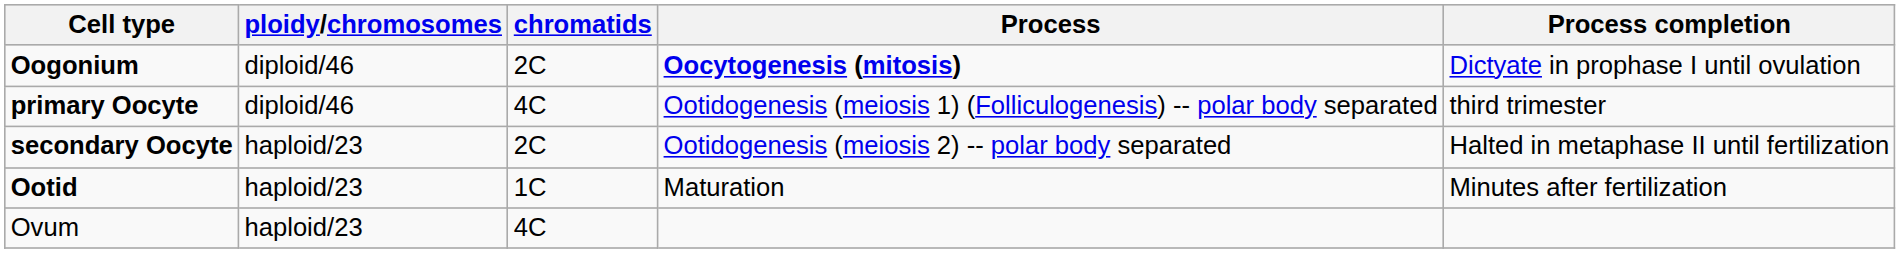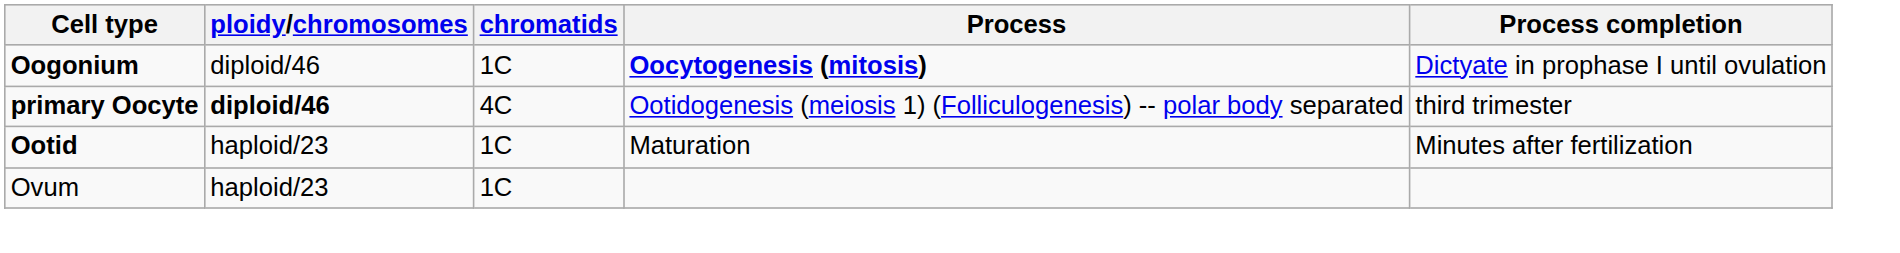Oogonium | chromatids: 2C -> 1C
primary Oocyte | ploidy/chromosomes: normal -> bold
- row: secondary Oocyte | haploid/23 | 2C | Ootidogenesis (meiosis 2) -- polar body separated | Halted in metaphase II until fertilization
Ovum | chromatids: 4C -> 1C
